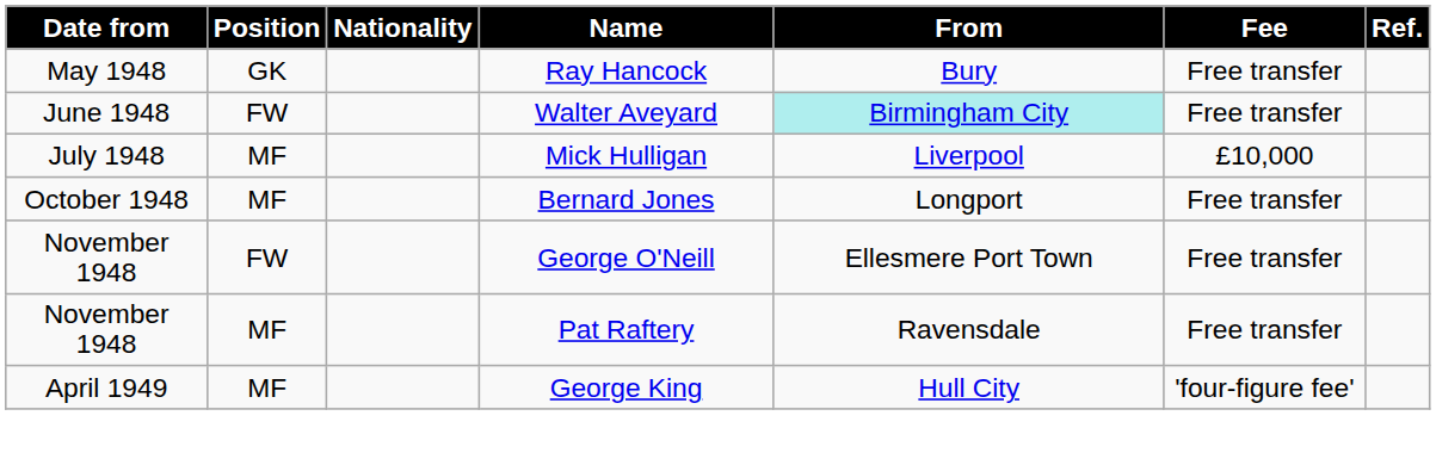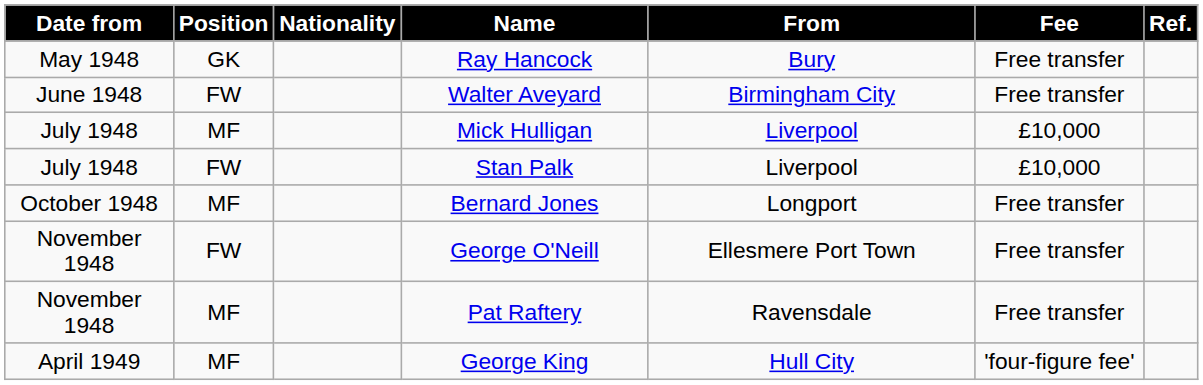Walter Aveyard | From: paleturquoise background -> no background
+ row: July 1948 | FW | Stan Palk | Liverpool | £10,000
